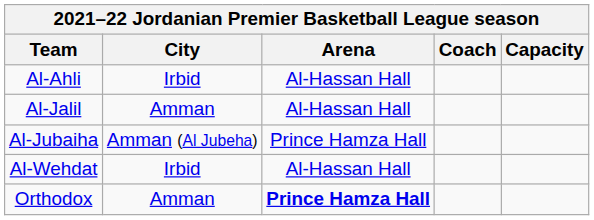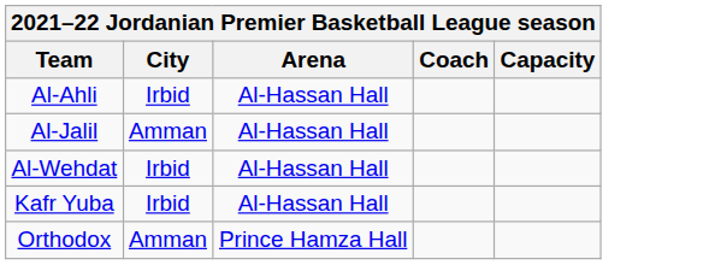- row: Al-Jubaiha | Amman (Al Jubeha) | Prince Hamza Hall
+ row: Kafr Yuba | Irbid | Al-Hassan Hall
Orthodox | Arena: bold -> normal
